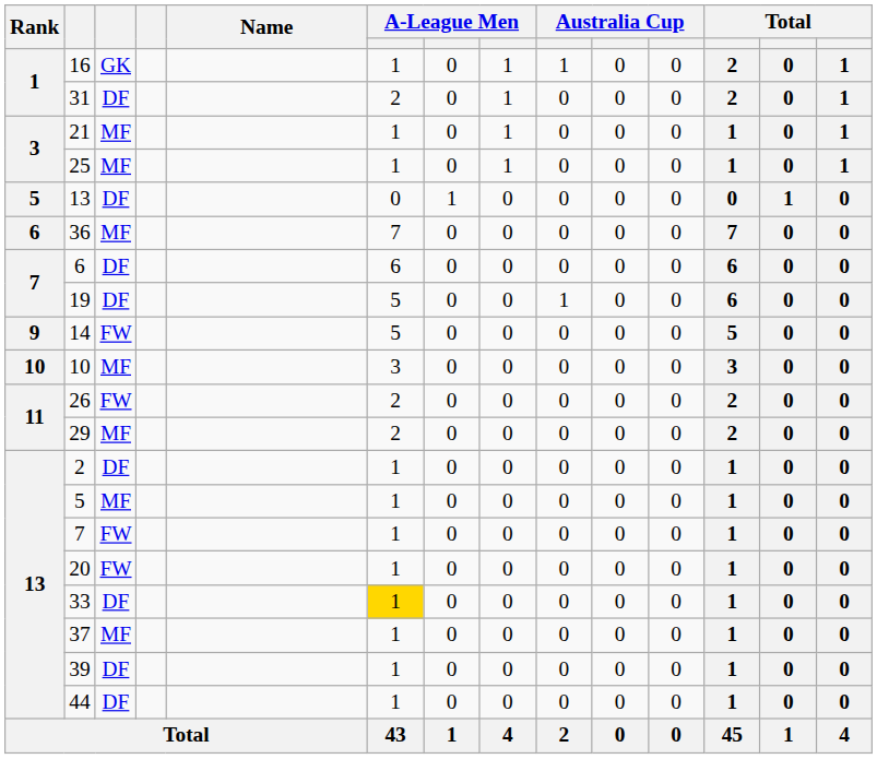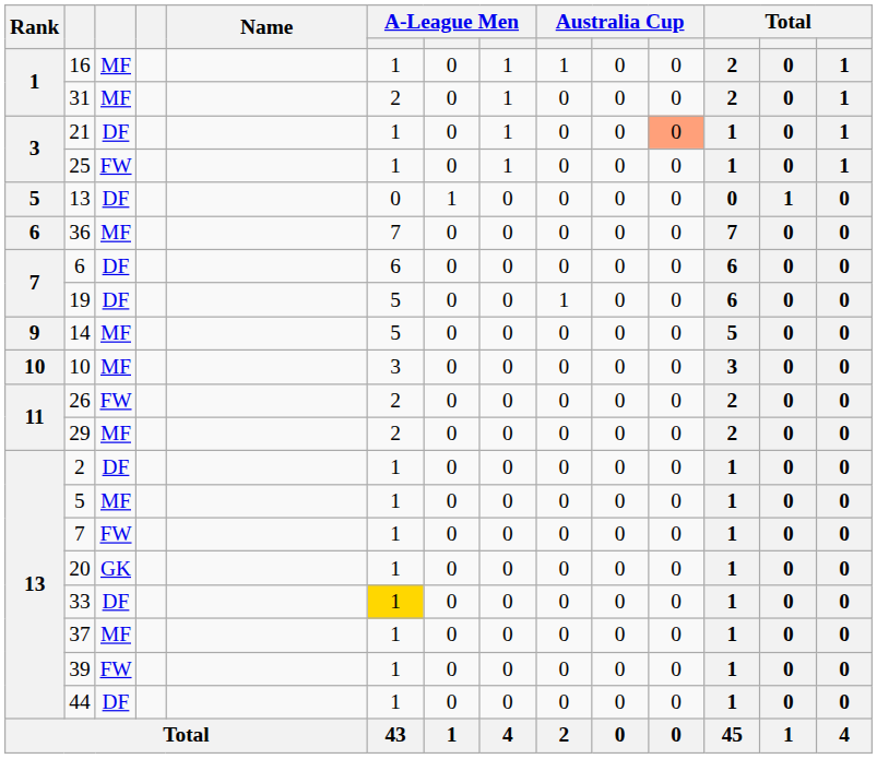16 | column 3: GK -> MF
31 | column 3: DF -> MF
21 | column 3: MF -> DF
21 | column 11: no background -> lightsalmon background
25 | column 3: MF -> FW
14 | column 3: FW -> MF
20 | column 3: FW -> GK
39 | column 3: DF -> FW
